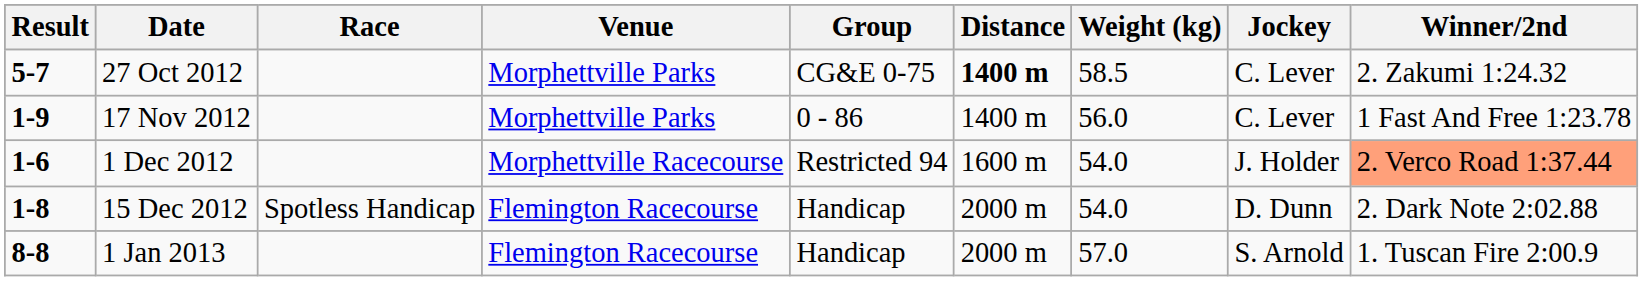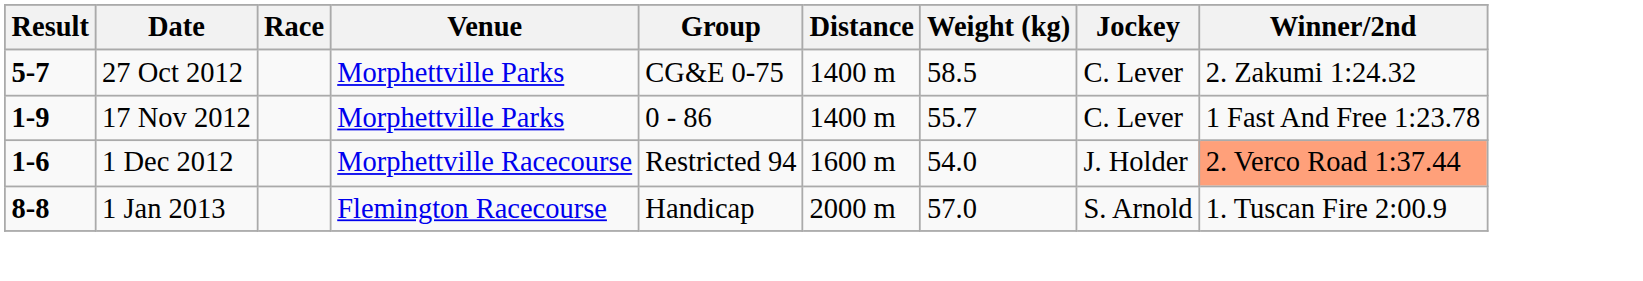27 Oct 2012 | Distance: bold -> normal
17 Nov 2012 | Weight (kg): 56.0 -> 55.7
- row: 1-8 | 15 Dec 2012 | Spotless Handicap | Flemington Racecourse | Handicap | 2000 m | 54.0 | D. Dunn | 2. Dark Note 2:02.88
